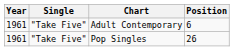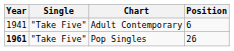Adult Contemporary | Year: 1961 -> 1941
Pop Singles | Year: normal -> bold
